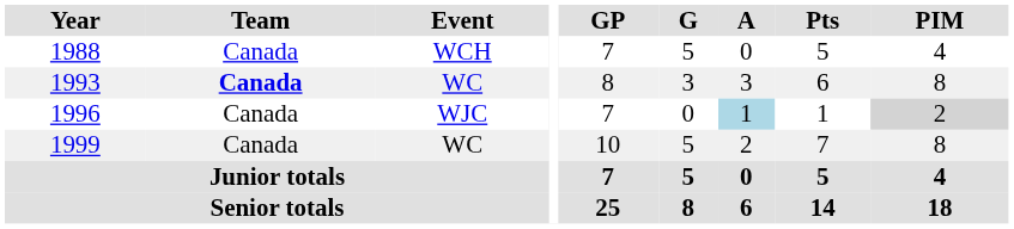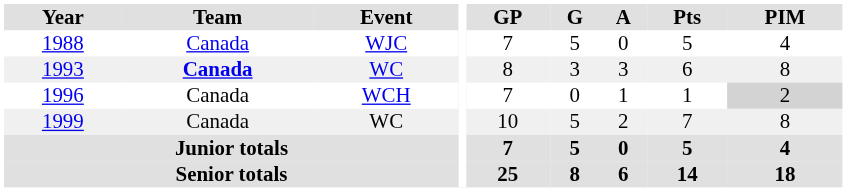1988 | Event: WCH -> WJC
1996 | Event: WJC -> WCH
1996 | A: lightblue background -> no background
